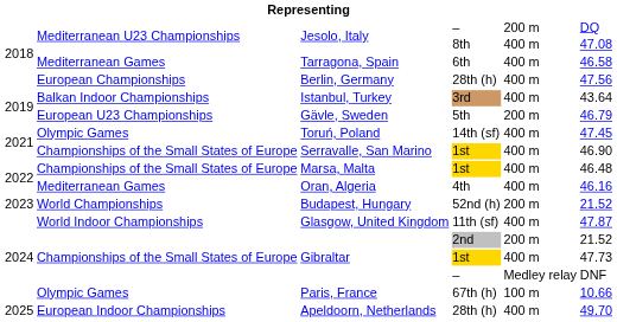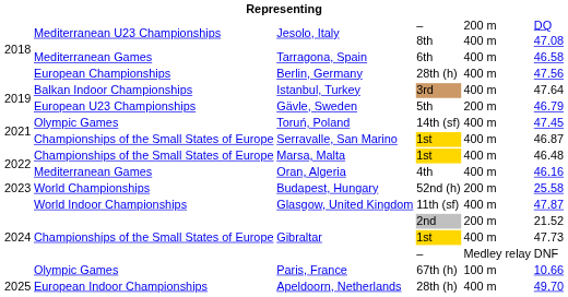Istanbul, Turkey | column 6: 43.64 -> 47.64
Serravalle, San Marino | column 6: 46.90 -> 46.87
Budapest, Hungary | column 6: 21.52 -> 25.58
